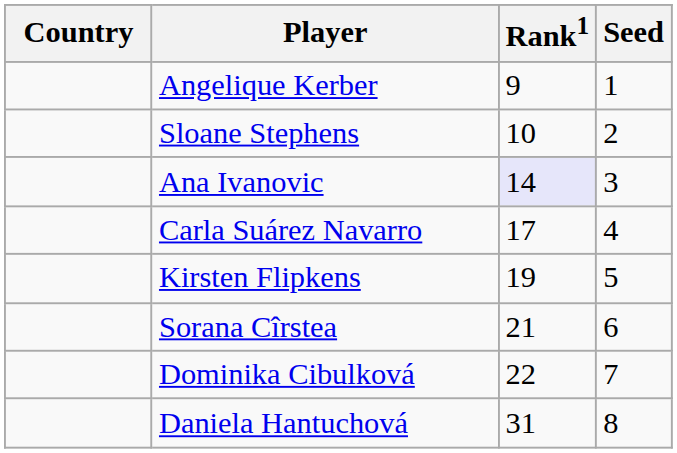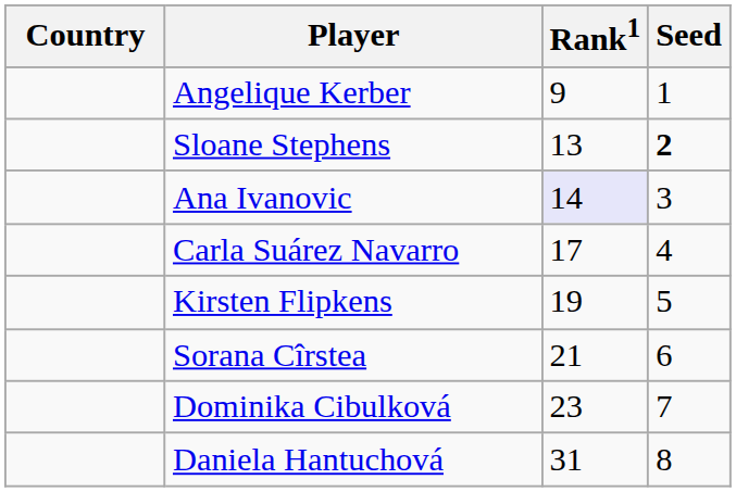Sloane Stephens | Rank1: 10 -> 13
Sloane Stephens | Seed: normal -> bold
Dominika Cibulková | Rank1: 22 -> 23
